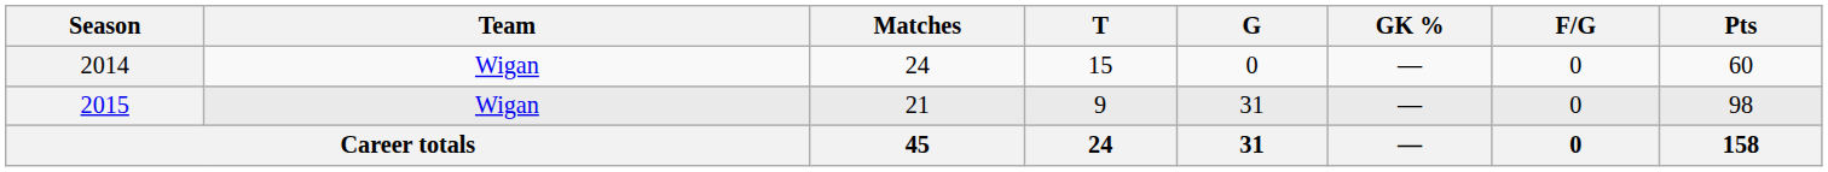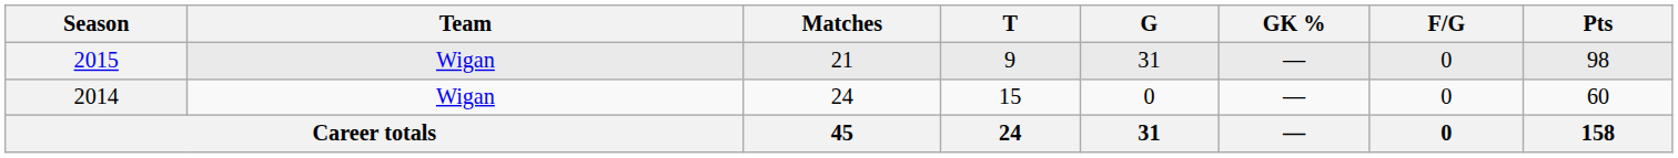rows swapped: 2014 <-> 2015
